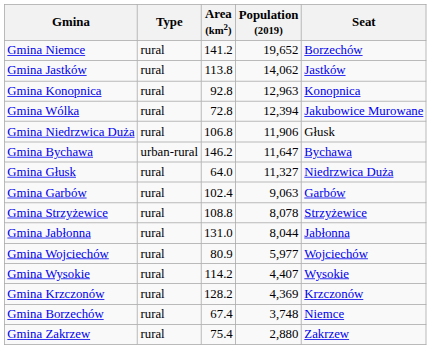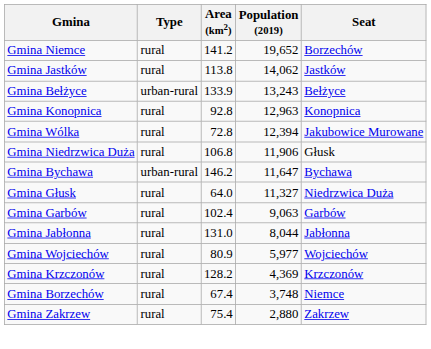+ row: Gmina Bełżyce | urban-rural | 133.9 | 13,243 | Bełżyce
- row: Gmina Strzyżewice | rural | 108.8 | 8,078 | Strzyżewice
- row: Gmina Wysokie | rural | 114.2 | 4,407 | Wysokie
